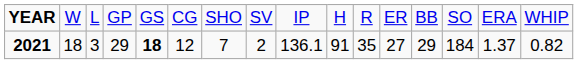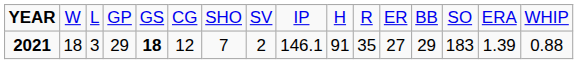2021 | column 9: 136.1 -> 146.1
2021 | column 14: 184 -> 183
2021 | column 15: 1.37 -> 1.39
2021 | column 16: 0.82 -> 0.88
